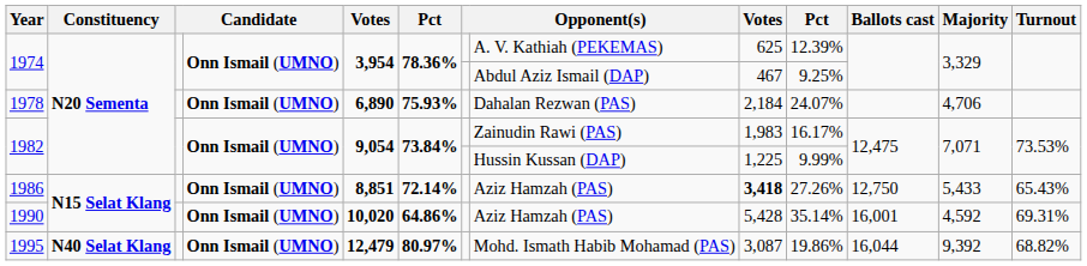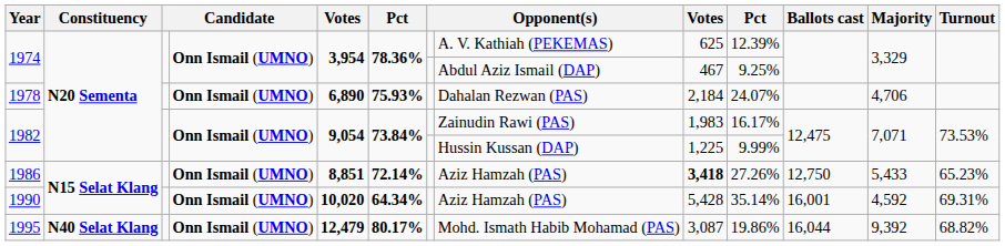1986 | Turnout: 65.43% -> 65.23%
1990 | column 6: 64.86% -> 64.34%
1995 | column 6: 80.97% -> 80.17%
